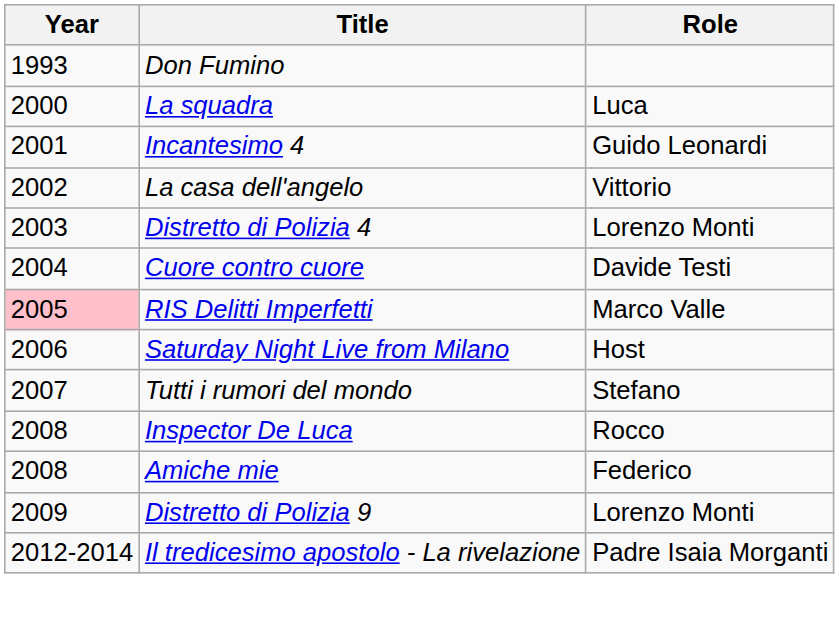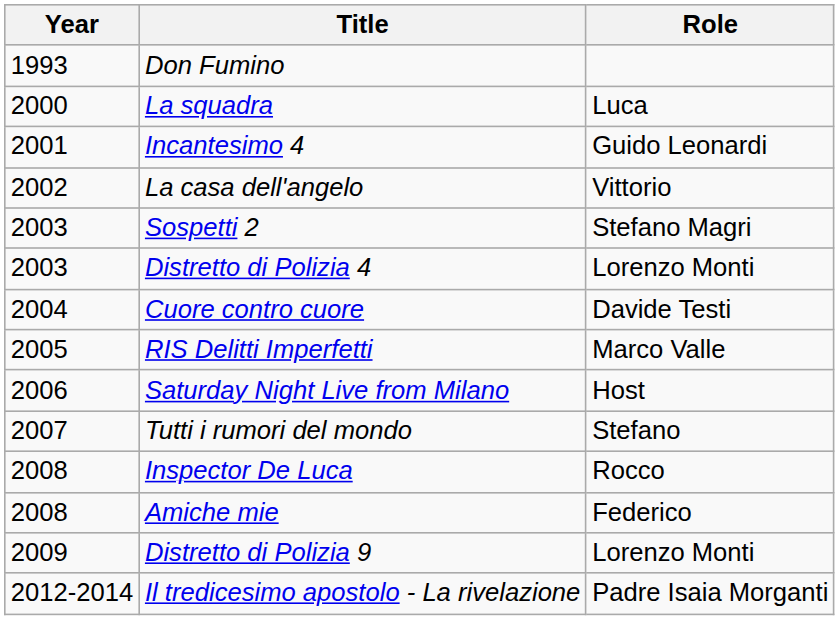+ row: 2003 | Sospetti 2 | Stefano Magri
RIS Delitti Imperfetti | Year: pink background -> no background
